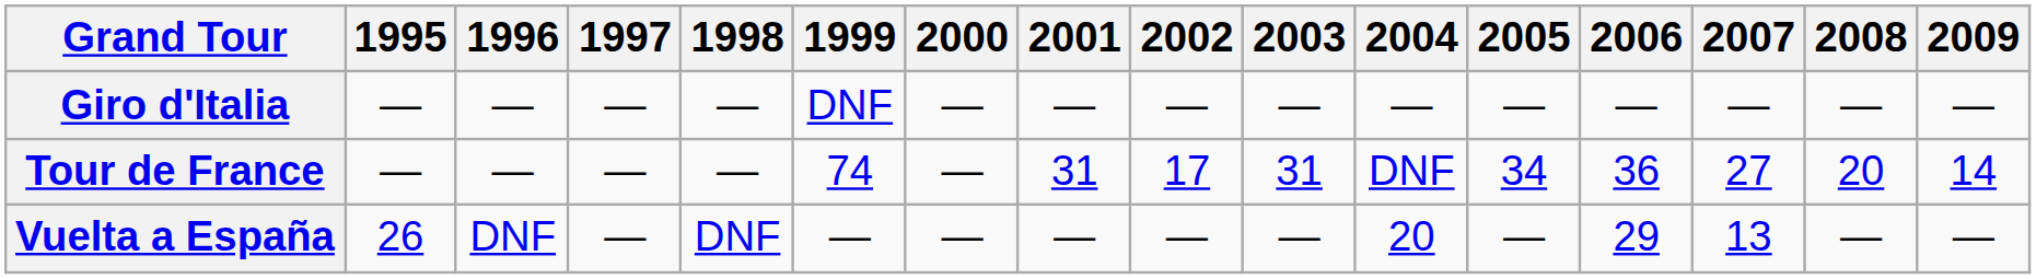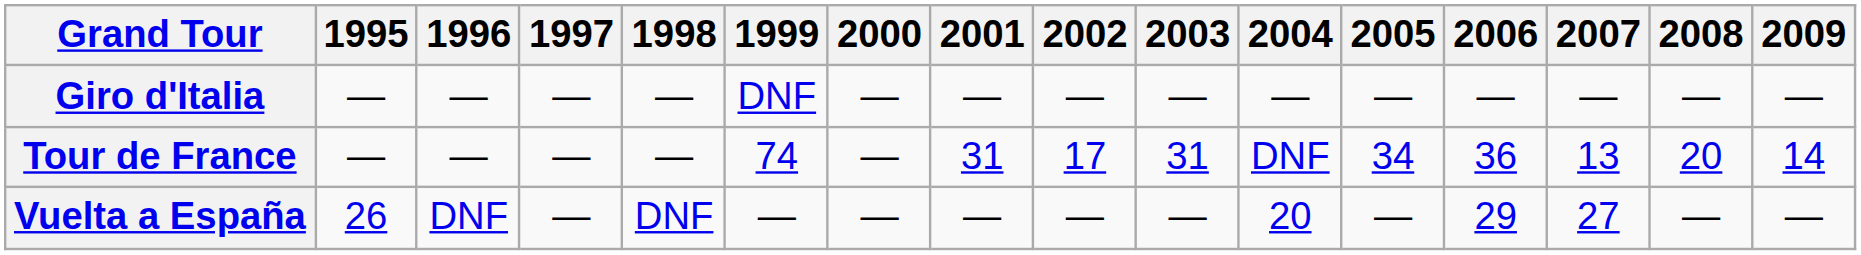Tour de France | 2007: 27 -> 13
Vuelta a España | 2007: 13 -> 27
